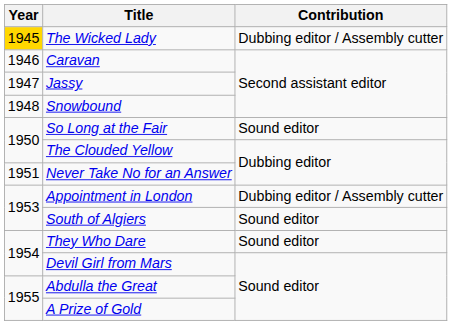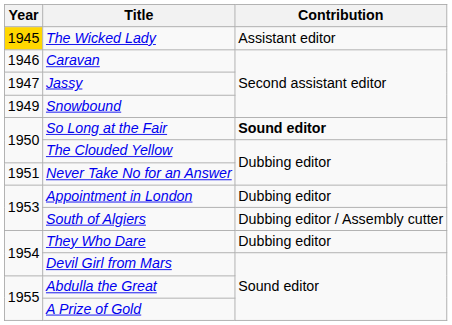The Wicked Lady | Contribution: Dubbing editor / Assembly cutter -> Assistant editor
Snowbound | Year: 1948 -> 1949
So Long at the Fair | Contribution: normal -> bold
Appointment in London | Contribution: Dubbing editor / Assembly cutter -> Dubbing editor
South of Algiers | Contribution: Sound editor -> Dubbing editor / Assembly cutter
They Who Dare | Contribution: Sound editor -> Dubbing editor
